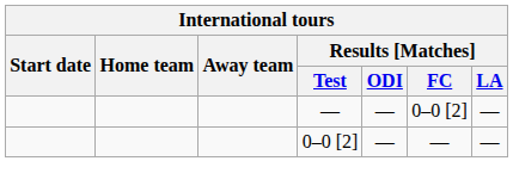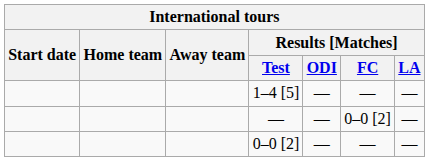+ row: 1–4 [5] | — | — | —
